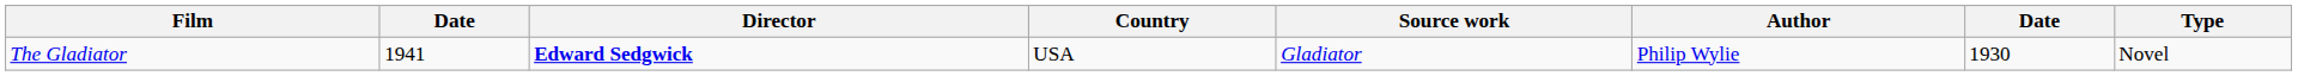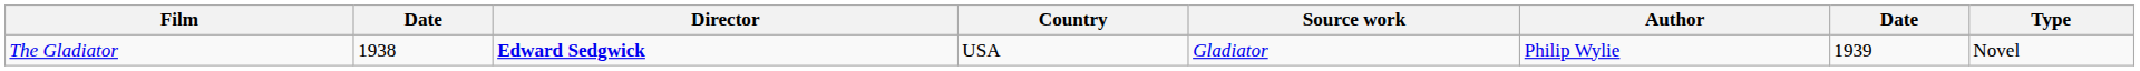The Gladiator | column 2: 1941 -> 1938
The Gladiator | column 7: 1930 -> 1939
